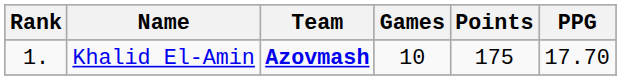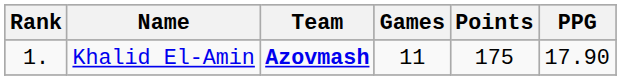Khalid El-Amin | Games: 10 -> 11
Khalid El-Amin | PPG: 17.70 -> 17.90
